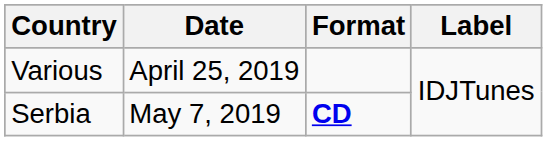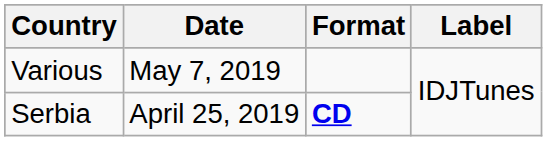Various | Date: April 25, 2019 -> May 7, 2019
Serbia | Date: May 7, 2019 -> April 25, 2019
